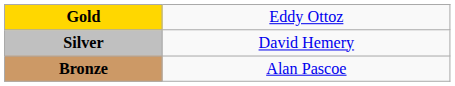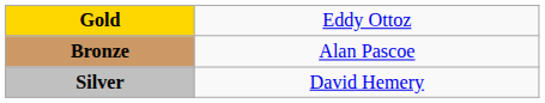rows swapped: Silver <-> Bronze
